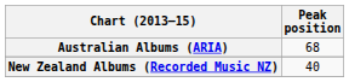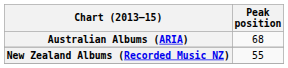New Zealand Albums (Recorded Music NZ) | Peak position: 40 -> 55
